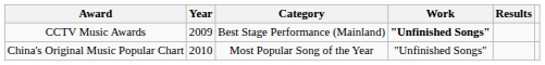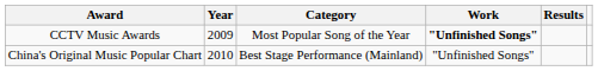CCTV Music Awards | Category: Best Stage Performance (Mainland) -> Most Popular Song of the Year
China's Original Music Popular Chart | Category: Most Popular Song of the Year -> Best Stage Performance (Mainland)
